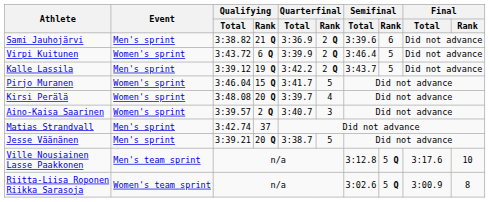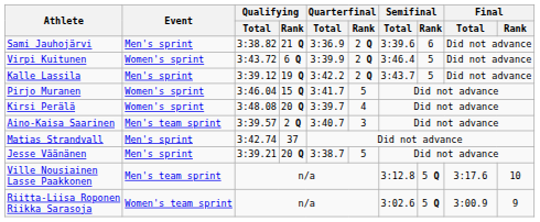Aino-Kaisa Saarinen | Event: Women's sprint -> Men's team sprint
Riitta-Liisa Roponen Riikka Sarasoja | Final / Rank: 8 -> 9
